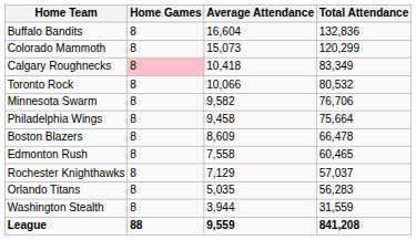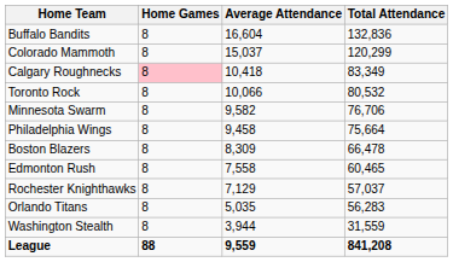Colorado Mammoth | Average Attendance: 15,073 -> 15,037
Boston Blazers | Average Attendance: 8,609 -> 8,309
